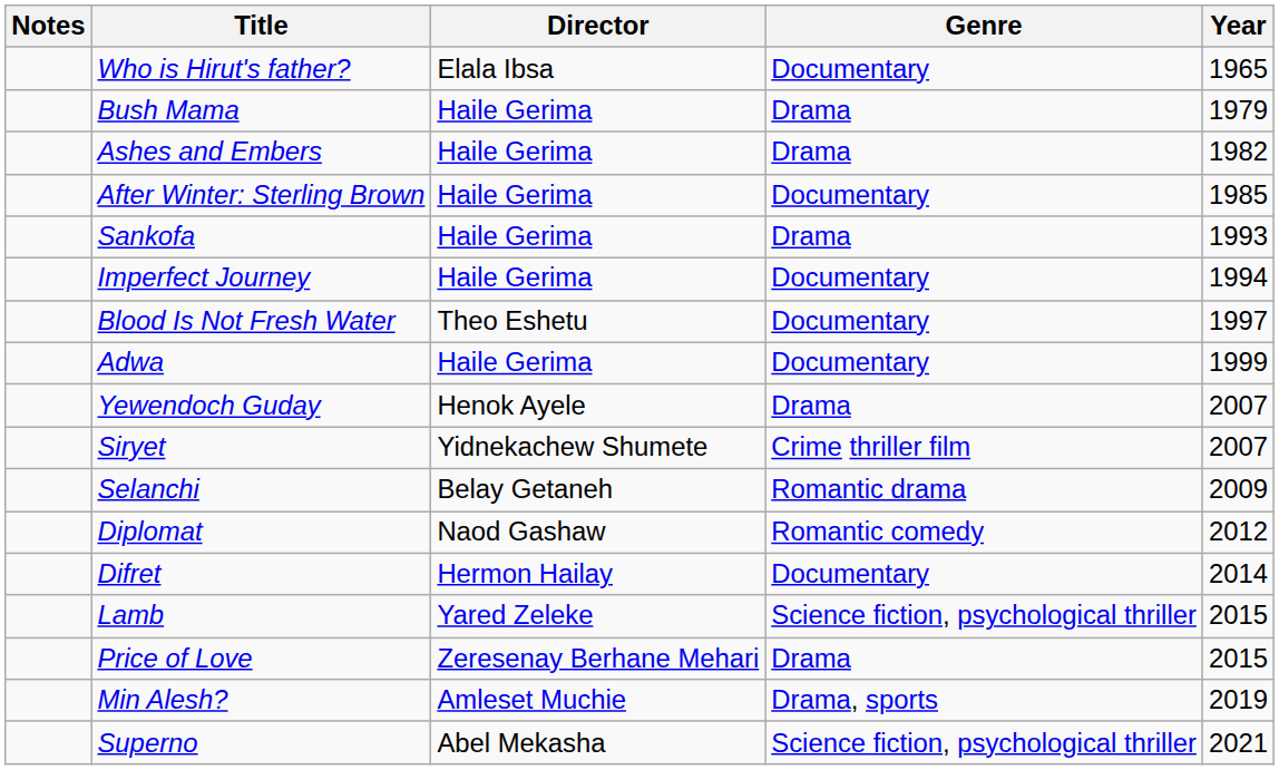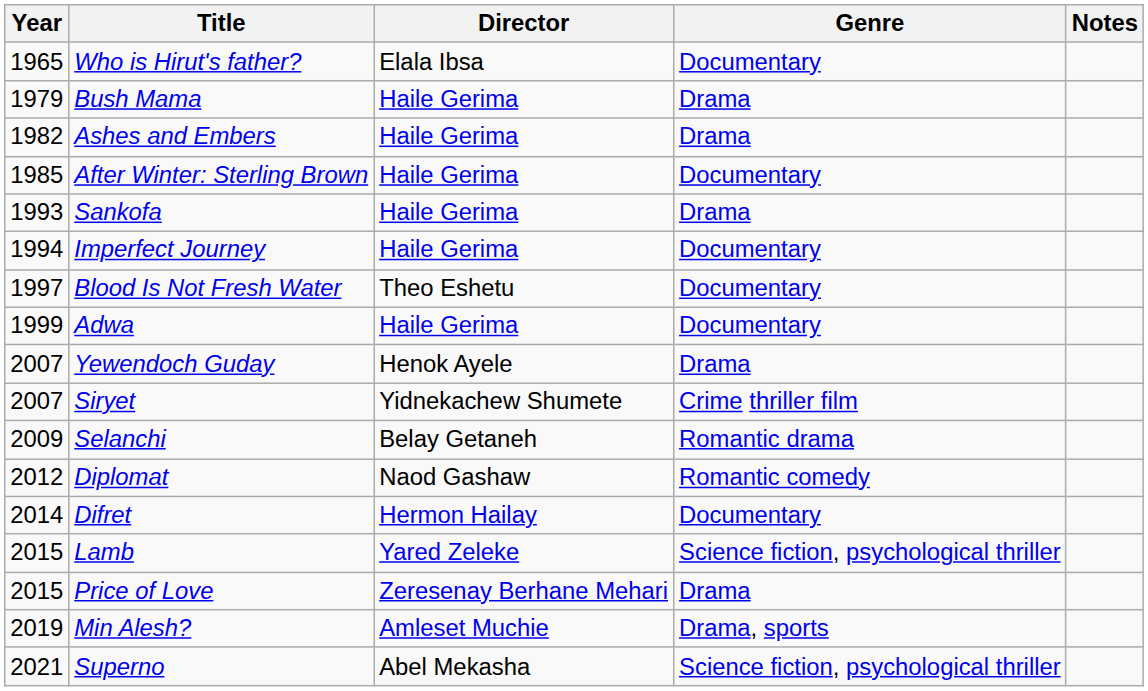columns swapped: Year <-> Notes
